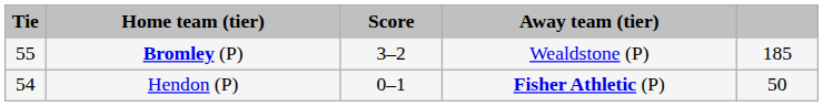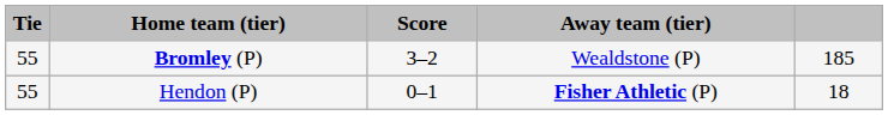Hendon (P) | Tie: 54 -> 55
Hendon (P) | column 5: 50 -> 18
